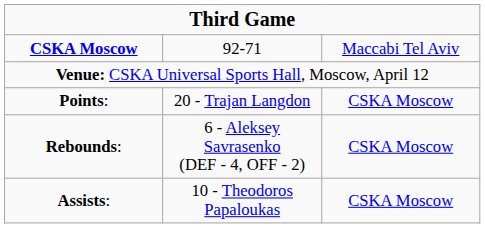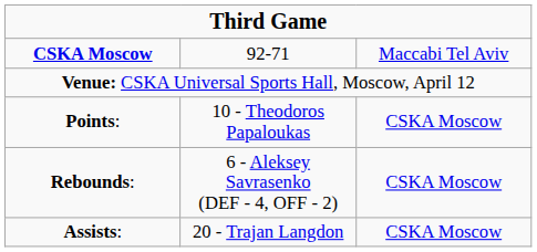Points: | column 2: 20 - Trajan Langdon -> 10 - Theodoros Papaloukas
Assists: | column 2: 10 - Theodoros Papaloukas -> 20 - Trajan Langdon
